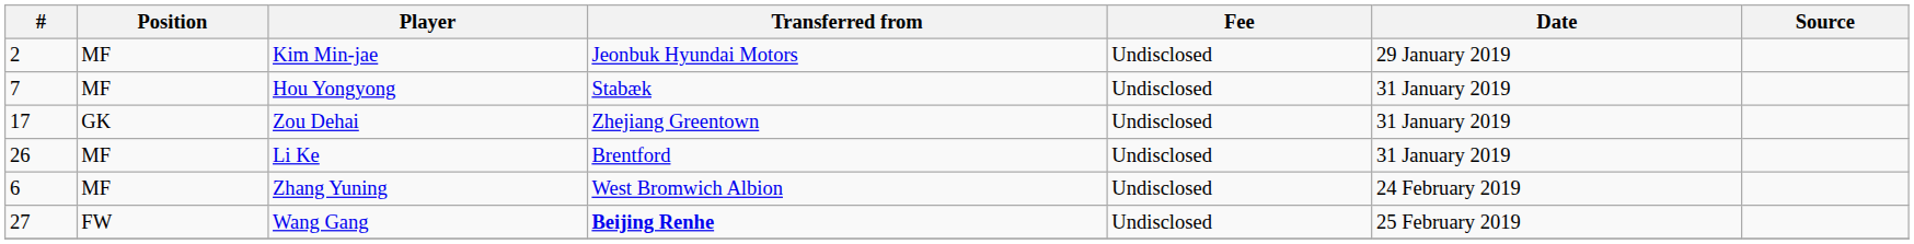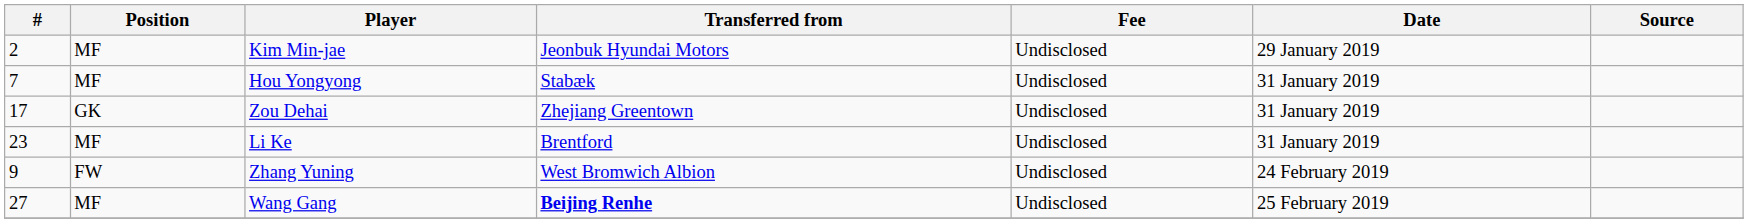Li Ke | #: 26 -> 23
Zhang Yuning | #: 6 -> 9
Zhang Yuning | Position: MF -> FW
Wang Gang | Position: FW -> MF
